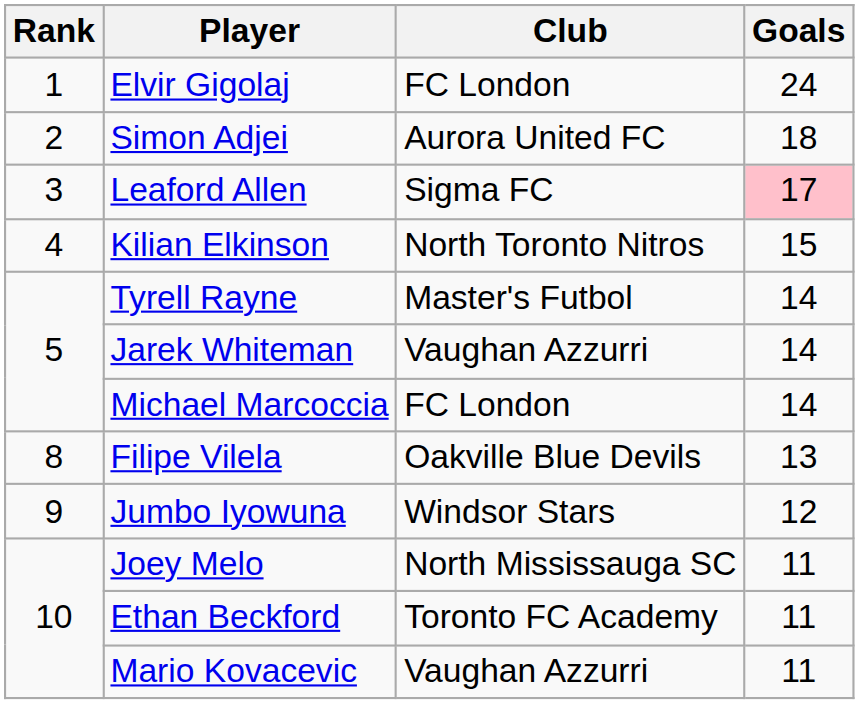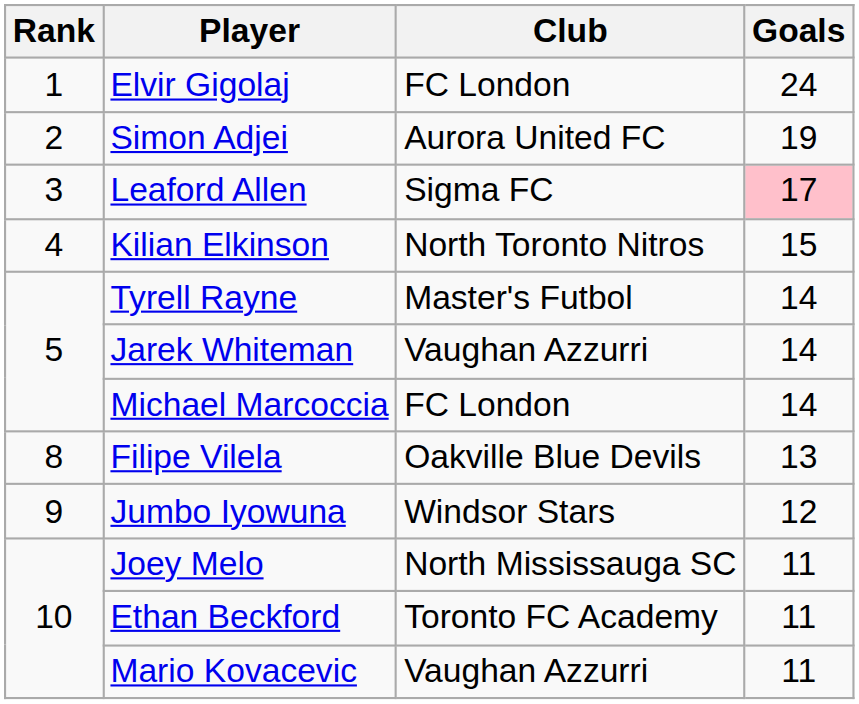Simon Adjei | Goals: 18 -> 19
